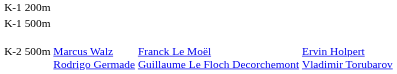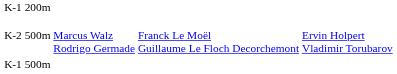rows swapped: K-1 500m <-> K-2 500m
